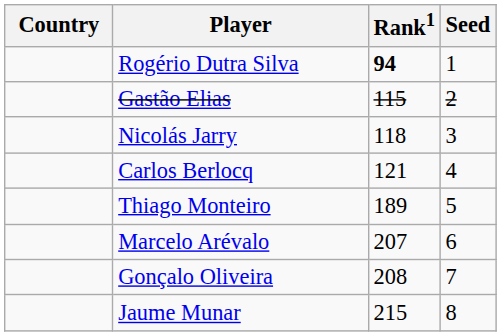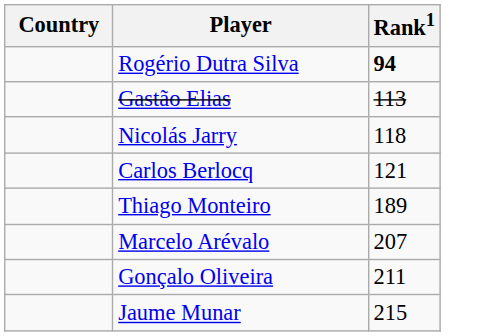- column: Seed | 1 | 2 | 3 | 4 | 5 | 6 | 7 | 8
Gastão Elias | Rank1: 115 -> 113
Gonçalo Oliveira | Rank1: 208 -> 211
